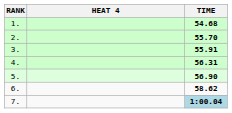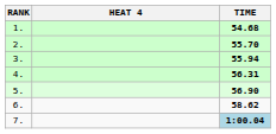3. | TIME: 55.91 -> 55.94
